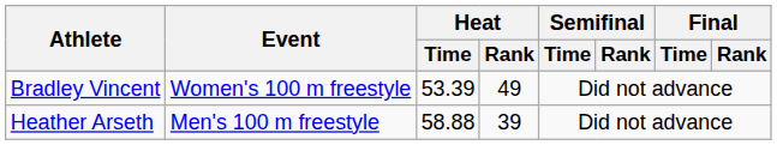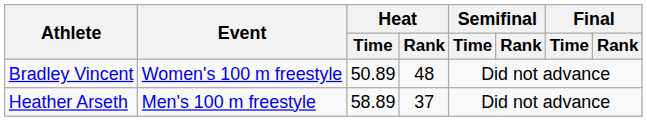Bradley Vincent | Heat / Time: 53.39 -> 50.89
Bradley Vincent | Heat / Rank: 49 -> 48
Heather Arseth | Heat / Time: 58.88 -> 58.89
Heather Arseth | Heat / Rank: 39 -> 37
